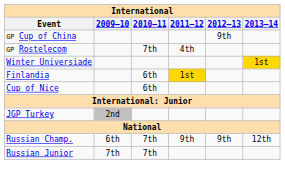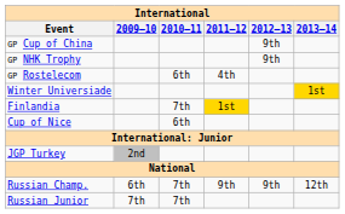+ row: GP NHK Trophy | 9th
GP Rostelecom | 2010–11: 7th -> 6th
Finlandia | 2010–11: 6th -> 7th
